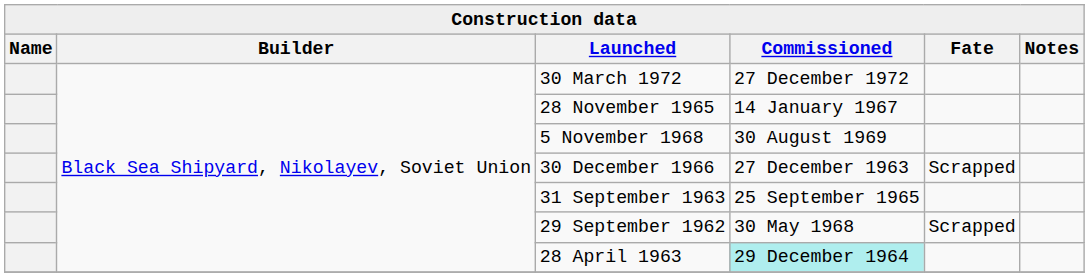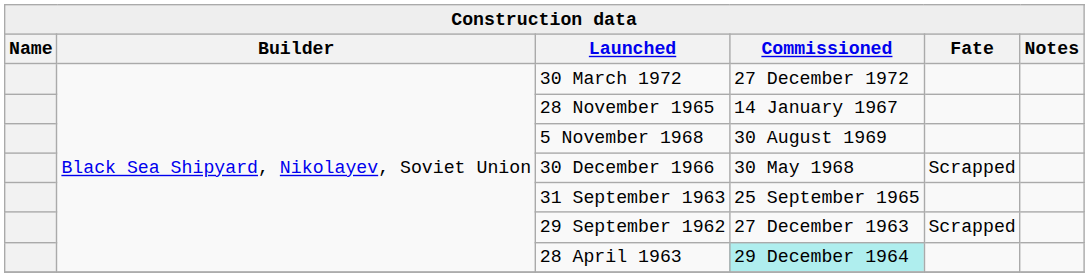30 December 1966 | Commissioned: 27 December 1963 -> 30 May 1968
29 September 1962 | Commissioned: 30 May 1968 -> 27 December 1963
